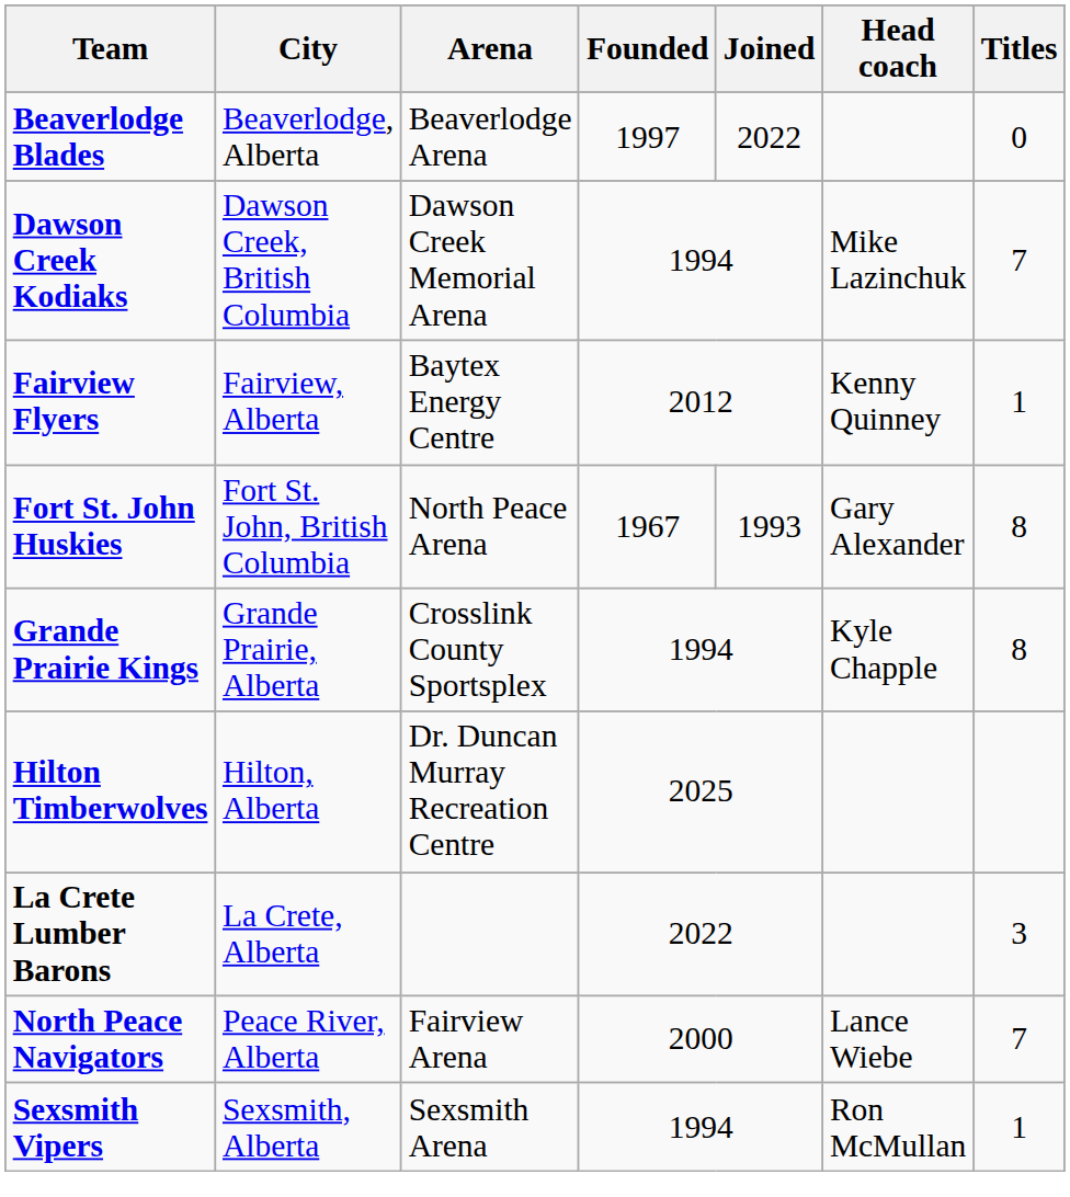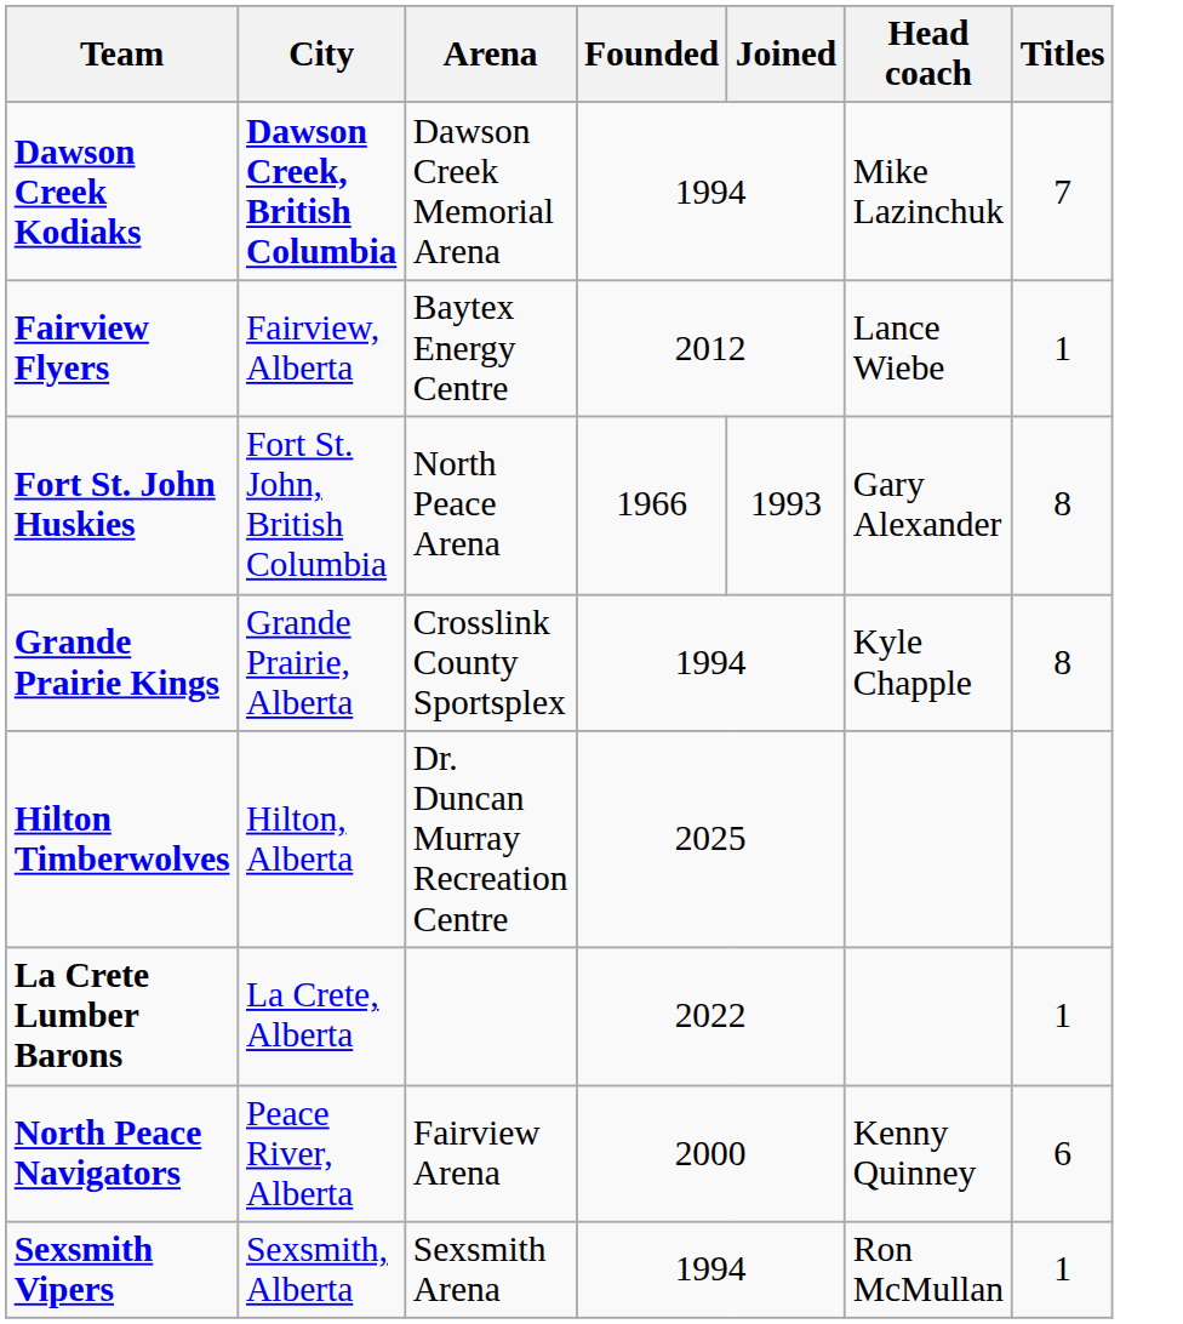- row: Beaverlodge Blades | Beaverlodge, Alberta | Beaverlodge Arena | 1997 | 2022 | 0
Dawson Creek Kodiaks | City: normal -> bold
Fairview Flyers | Head coach: Kenny Quinney -> Lance Wiebe
Fort St. John Huskies | Founded: 1967 -> 1966
La Crete Lumber Barons | Titles: 3 -> 1
North Peace Navigators | Head coach: Lance Wiebe -> Kenny Quinney
North Peace Navigators | Titles: 7 -> 6
